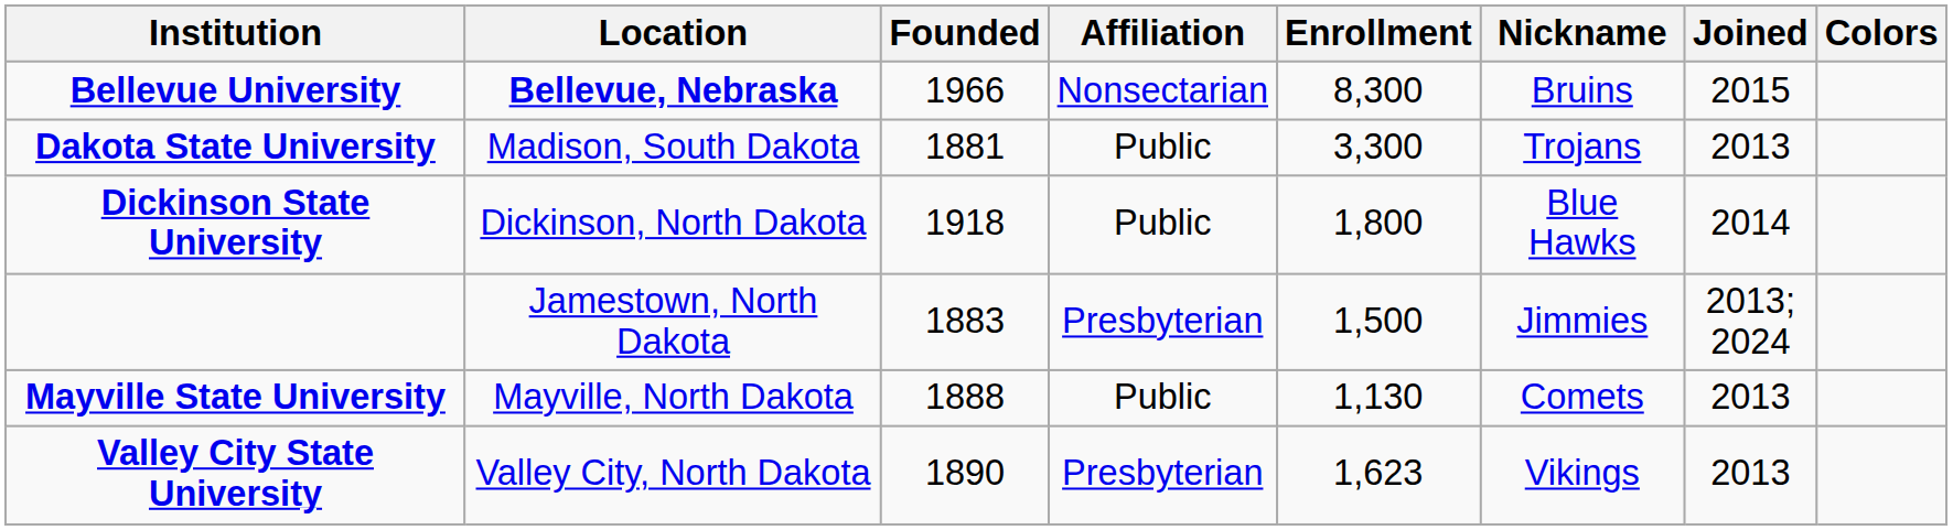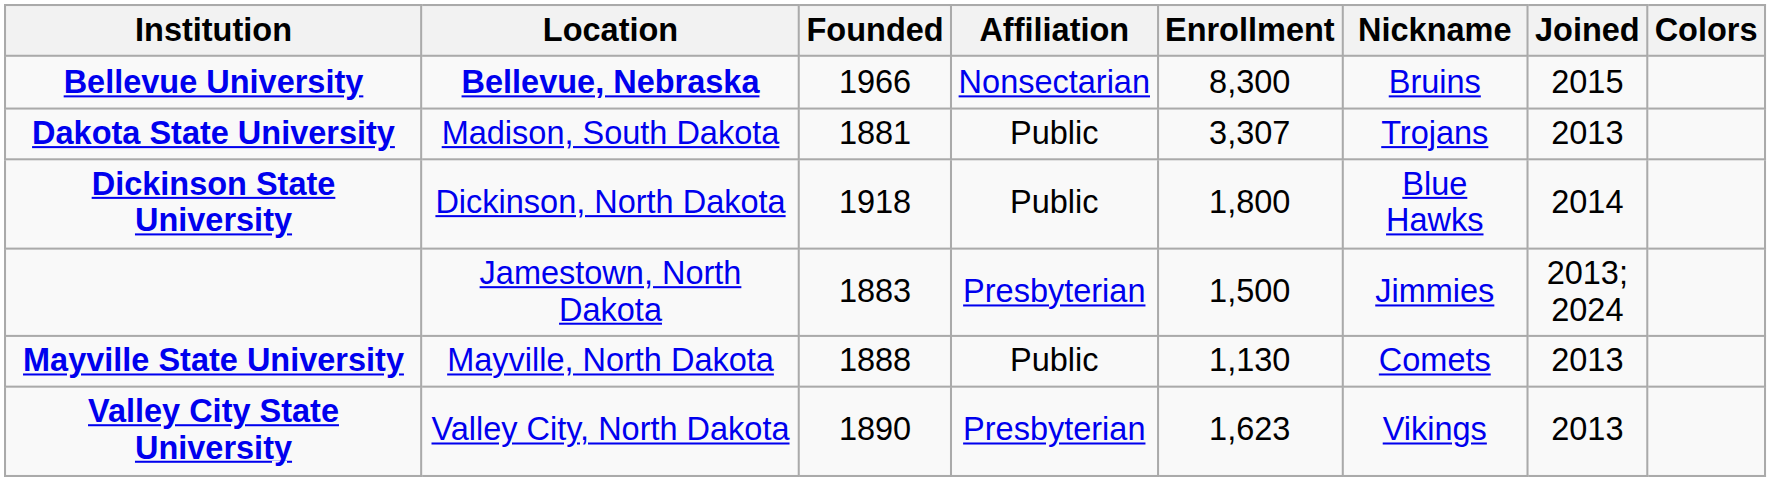Dakota State University | Enrollment: 3,300 -> 3,307
